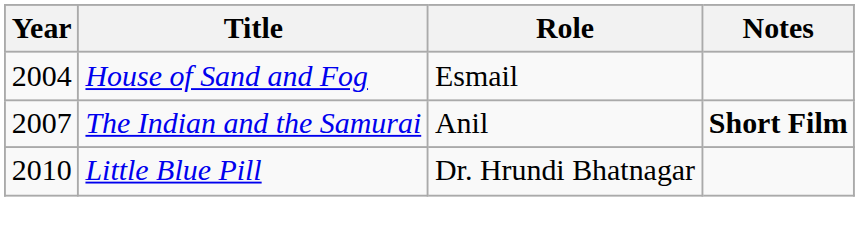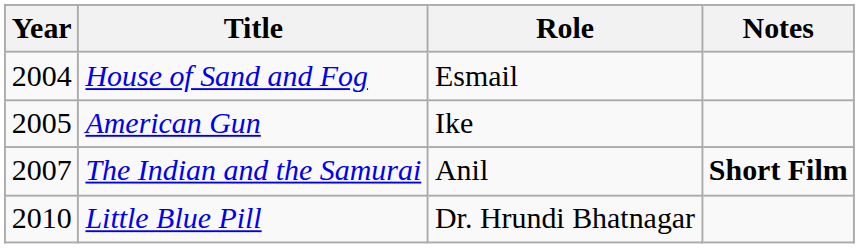+ row: 2005 | American Gun | Ike
